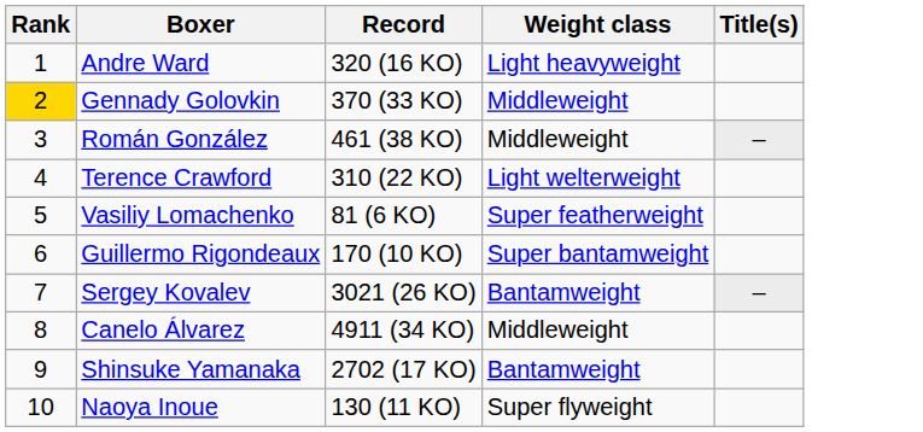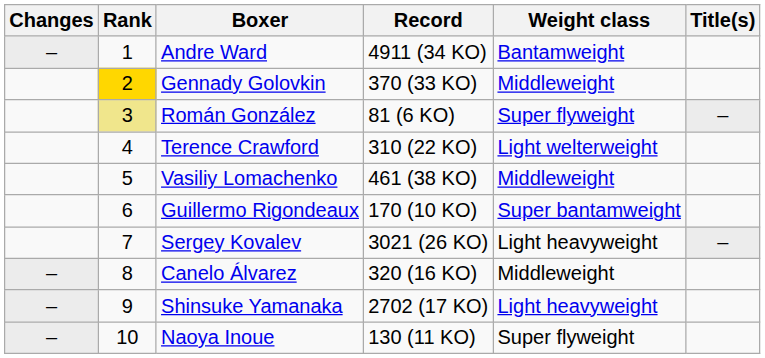+ column: Changes | – | – | – | –
Andre Ward | Record: 320 (16 KO) -> 4911 (34 KO)
Andre Ward | Weight class: Light heavyweight -> Bantamweight
Román González | Rank: no background -> khaki background
Román González | Record: 461 (38 KO) -> 81 (6 KO)
Román González | Weight class: Middleweight -> Super flyweight
Vasiliy Lomachenko | Record: 81 (6 KO) -> 461 (38 KO)
Vasiliy Lomachenko | Weight class: Super featherweight -> Middleweight
Sergey Kovalev | Weight class: Bantamweight -> Light heavyweight
Canelo Álvarez | Record: 4911 (34 KO) -> 320 (16 KO)
Shinsuke Yamanaka | Weight class: Bantamweight -> Light heavyweight
